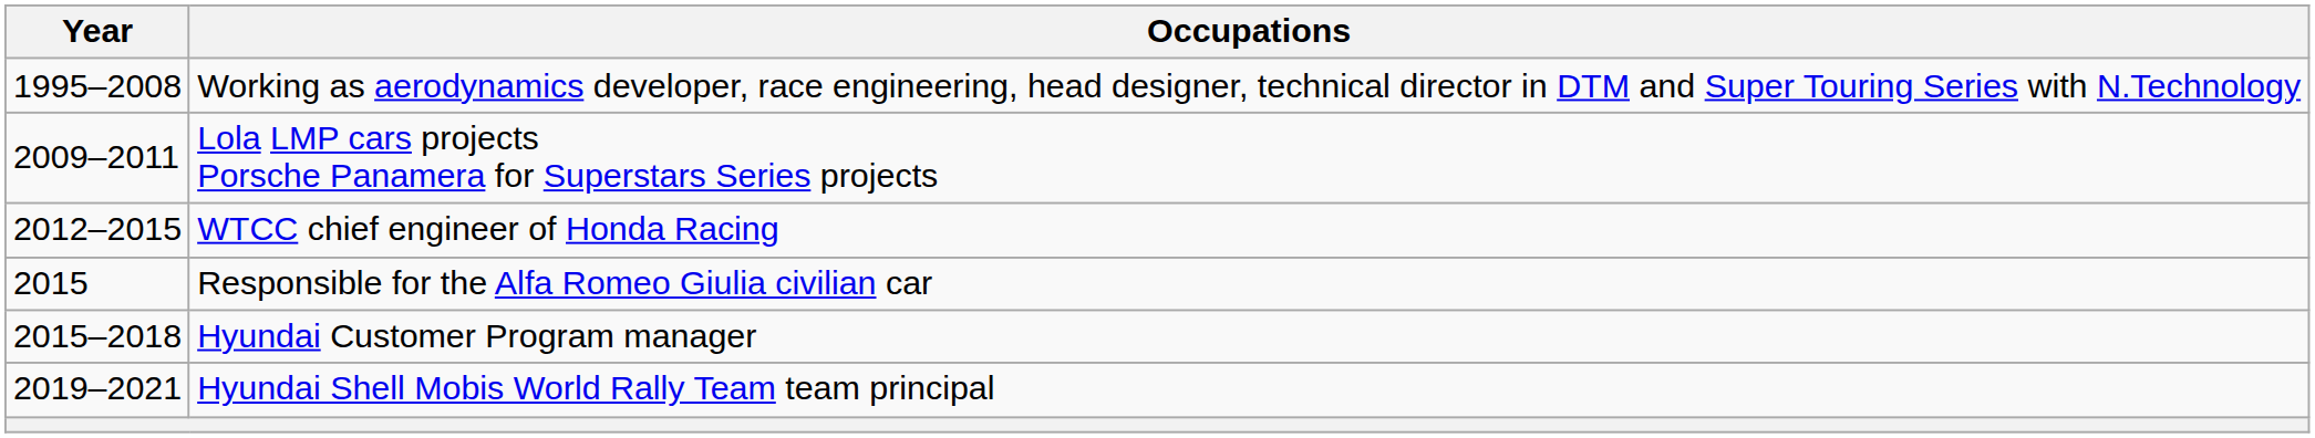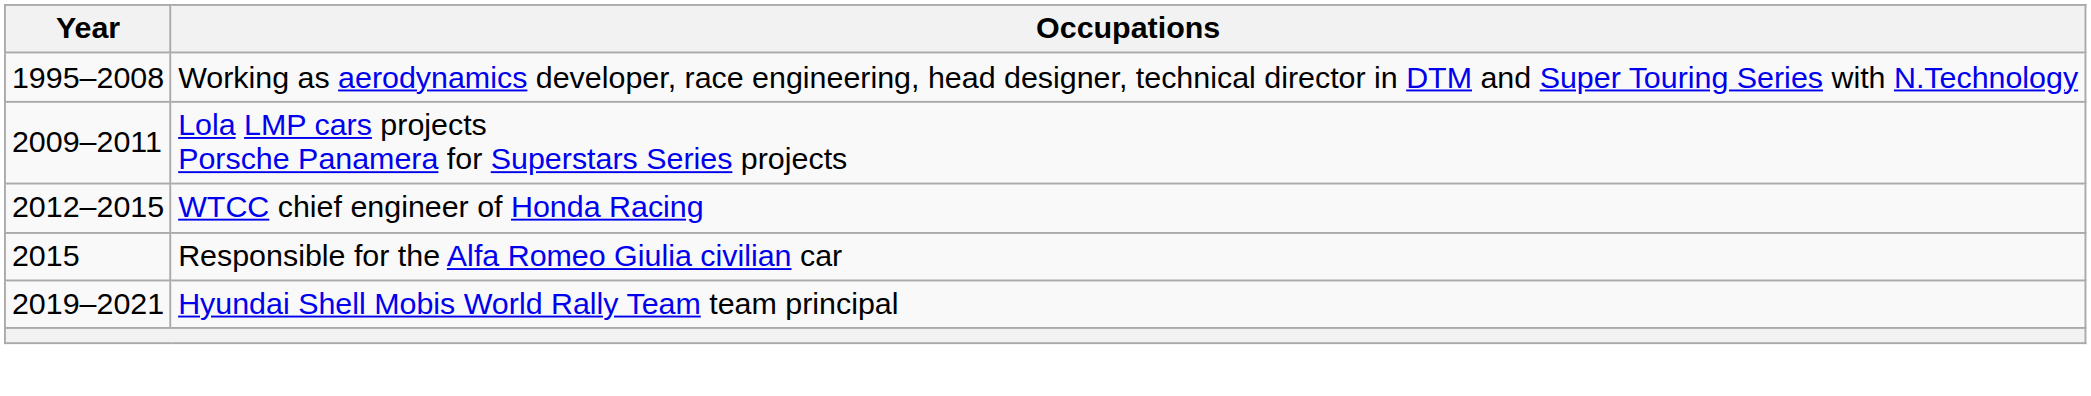- row: 2015–2018 | Hyundai Customer Program manager
